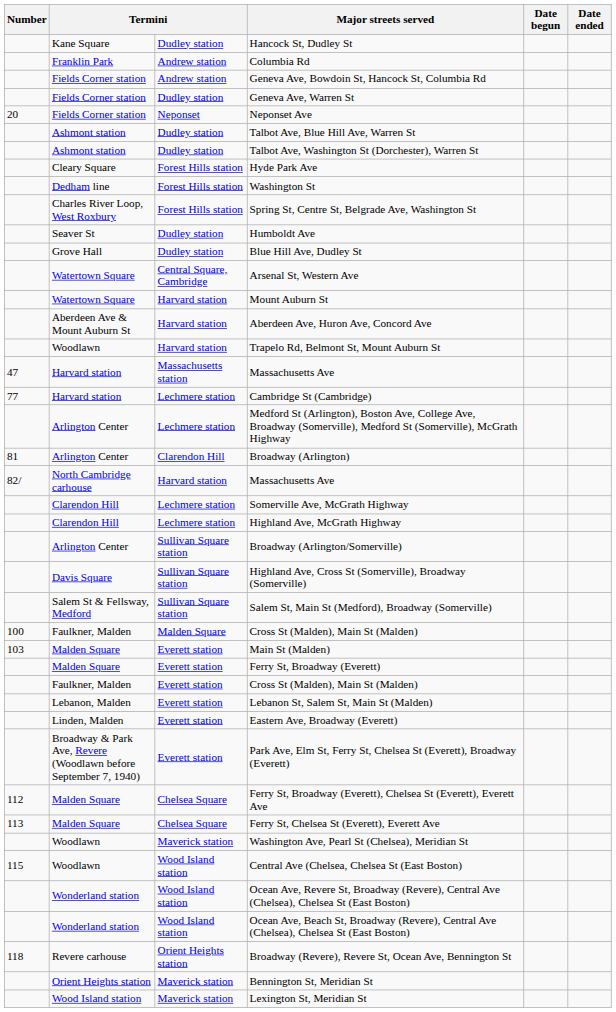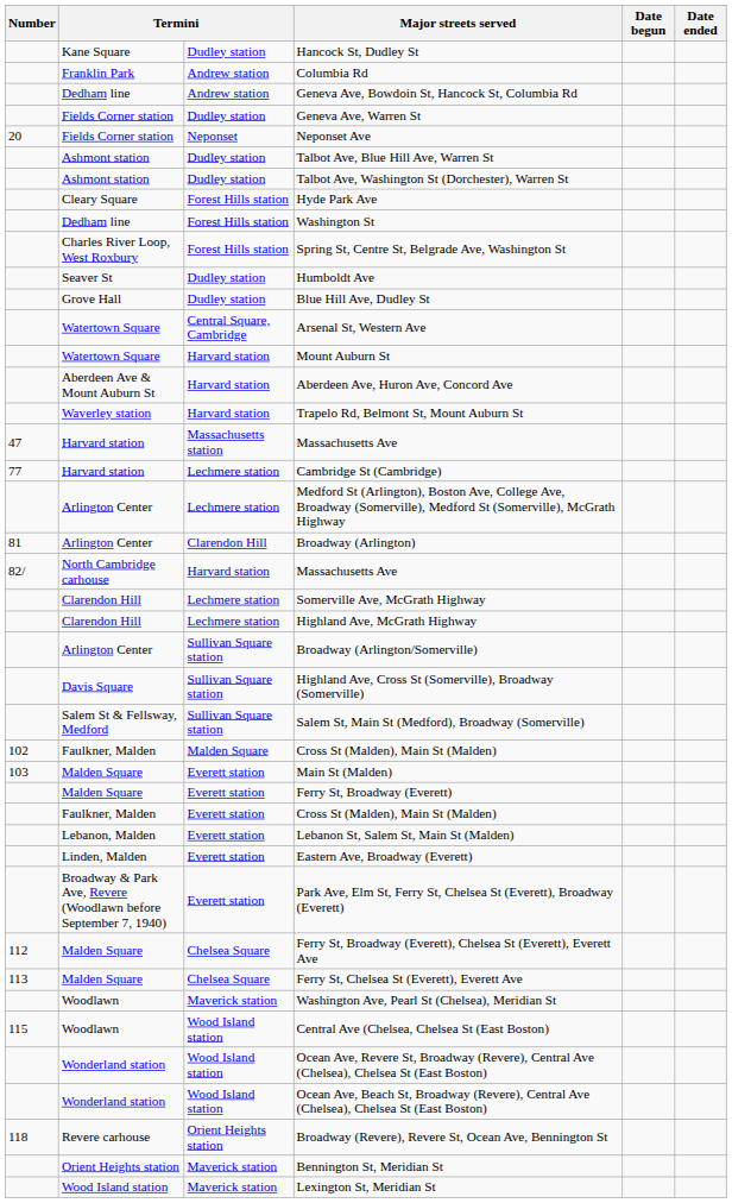Geneva Ave, Bowdoin St, Hancock St, Columbia Rd | column 2: Fields Corner station -> Dedham line
Trapelo Rd, Belmont St, Mount Auburn St | column 2: Woodlawn -> Waverley station
Malden Square / Cross St (Malden), Main St (Malden) | Number: 100 -> 102
